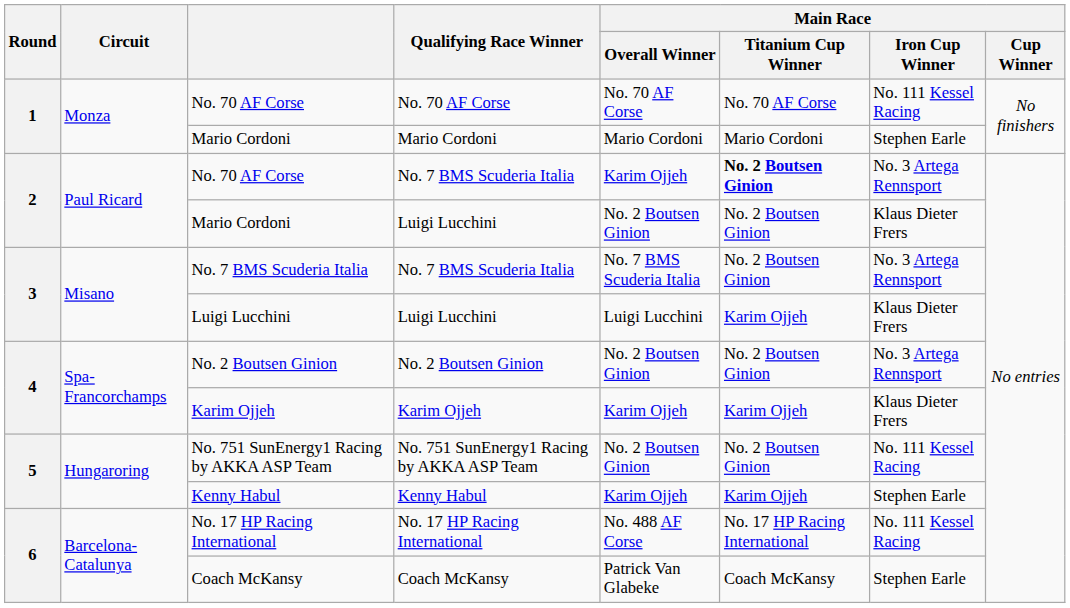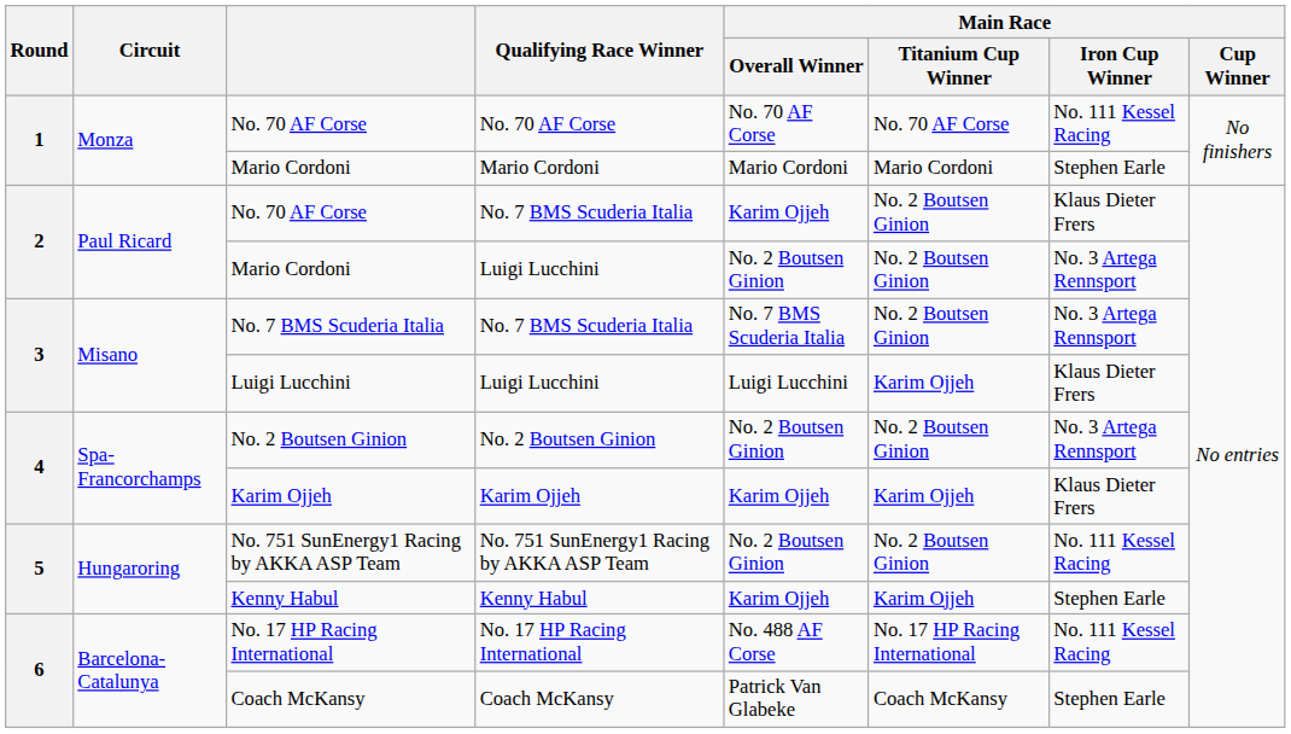No. 70 AF Corse / No. 7 BMS Scuderia Italia | Main Race / Titanium Cup Winner: bold -> normal
No. 70 AF Corse / No. 7 BMS Scuderia Italia | Main Race / Iron Cup Winner: No. 3 Artega Rennsport -> Klaus Dieter Frers
Mario Cordoni / Luigi Lucchini | Main Race / Iron Cup Winner: Klaus Dieter Frers -> No. 3 Artega Rennsport
